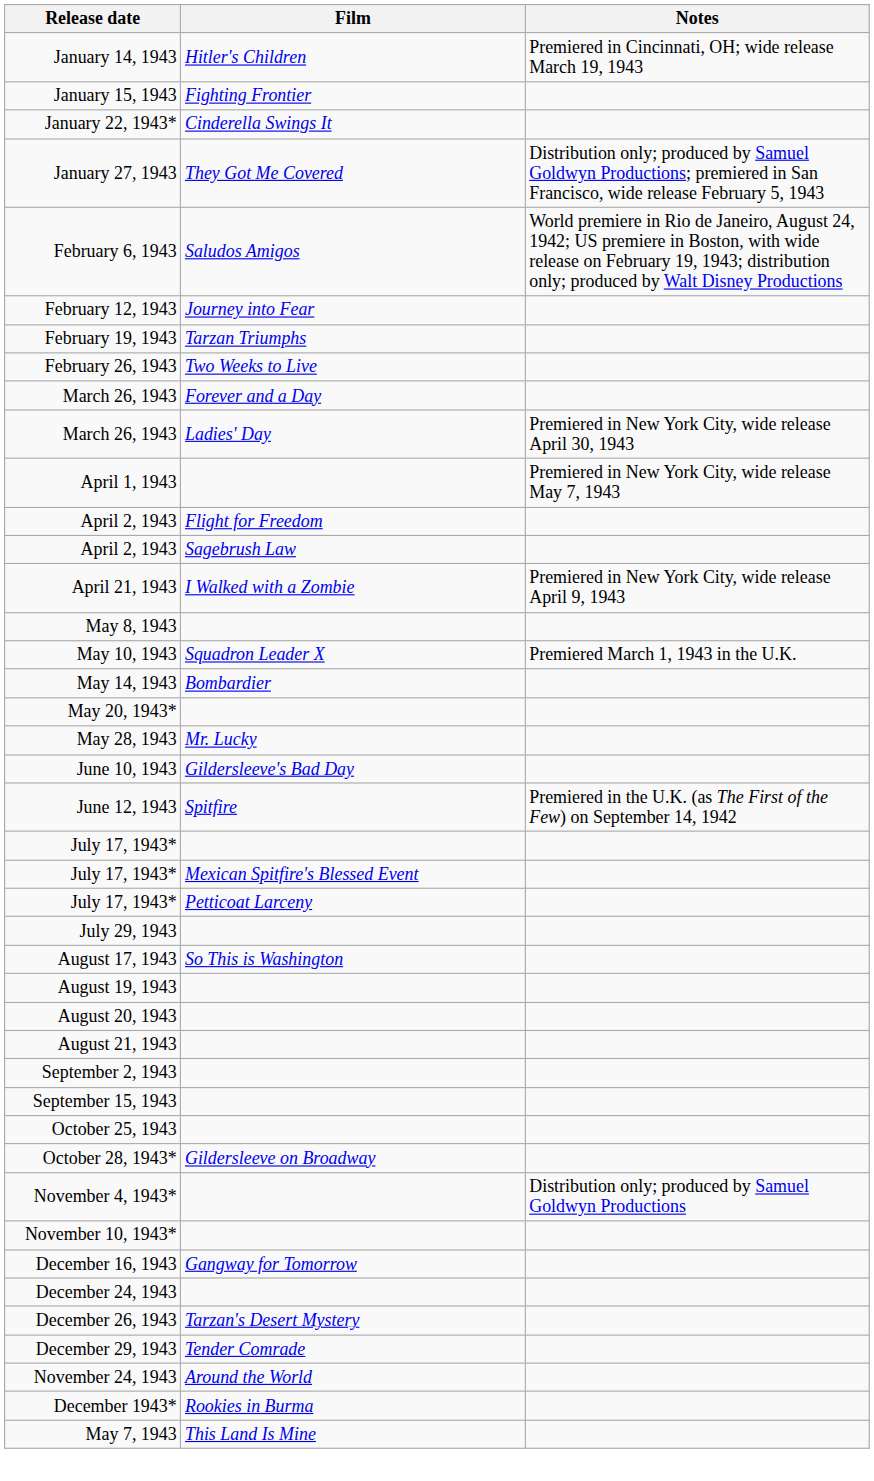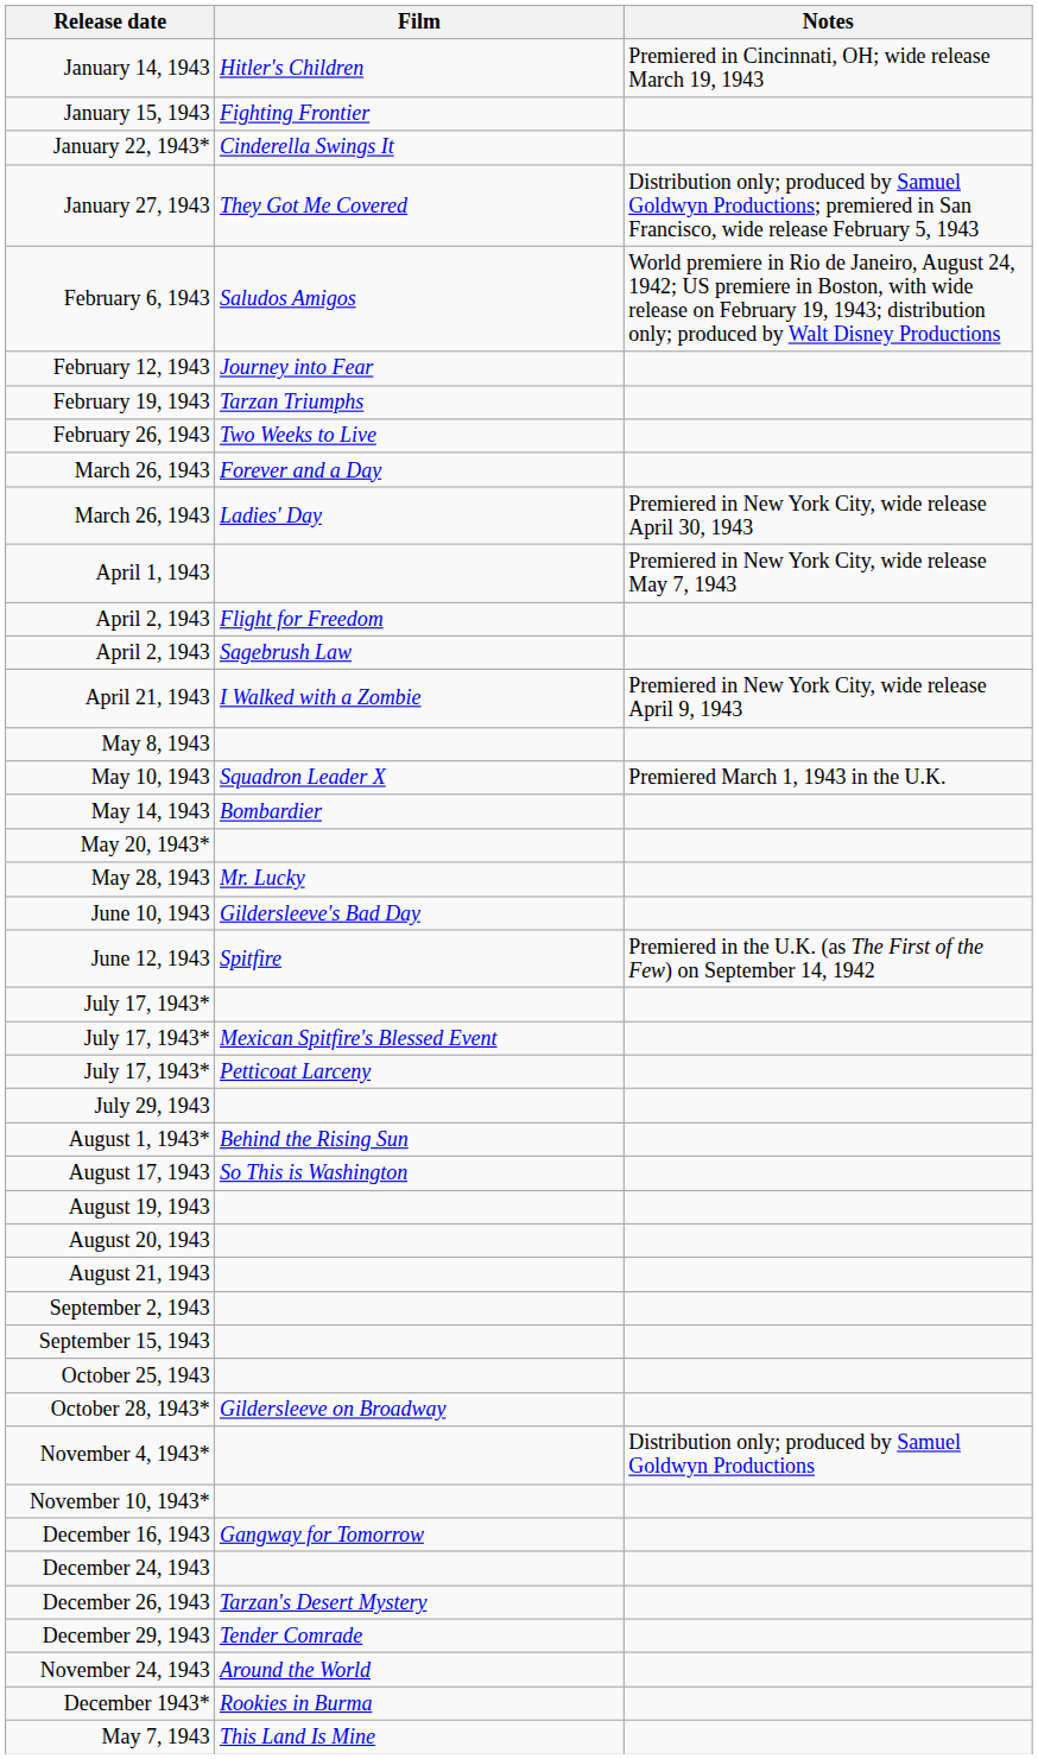+ row: August 1, 1943* | Behind the Rising Sun
